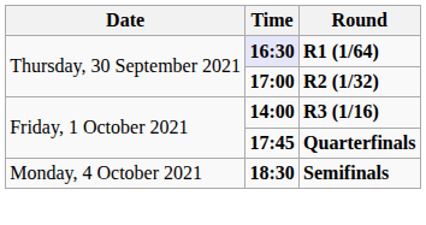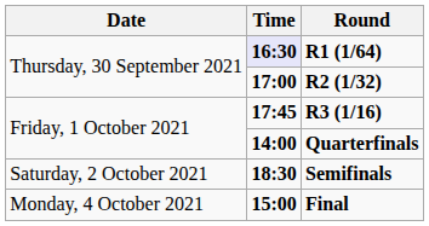R3 (1/16) | Time: 14:00 -> 17:45
Quarterfinals | Time: 17:45 -> 14:00
Semifinals | Date: Monday, 4 October 2021 -> Saturday, 2 October 2021
+ row: Monday, 4 October 2021 | 15:00 | Final
